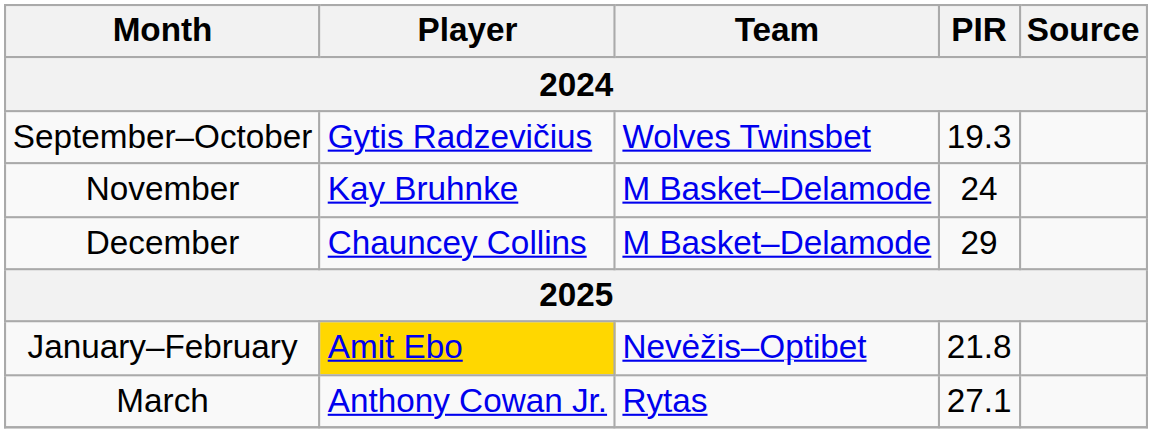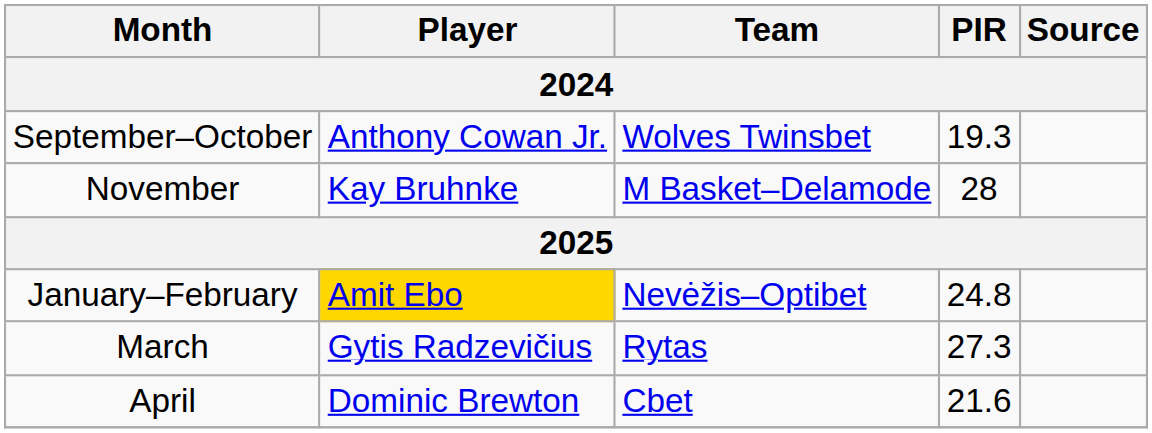September–October | Player: Gytis Radzevičius -> Anthony Cowan Jr.
November | PIR: 24 -> 28
- row: December | Chauncey Collins | M Basket–Delamode | 29
January–February | PIR: 21.8 -> 24.8
March | Player: Anthony Cowan Jr. -> Gytis Radzevičius
March | PIR: 27.1 -> 27.3
+ row: April | Dominic Brewton | Cbet | 21.6
